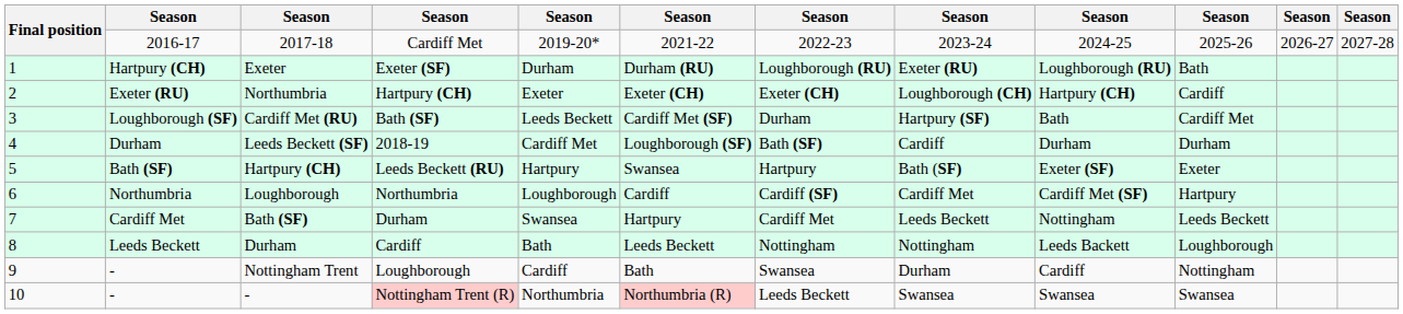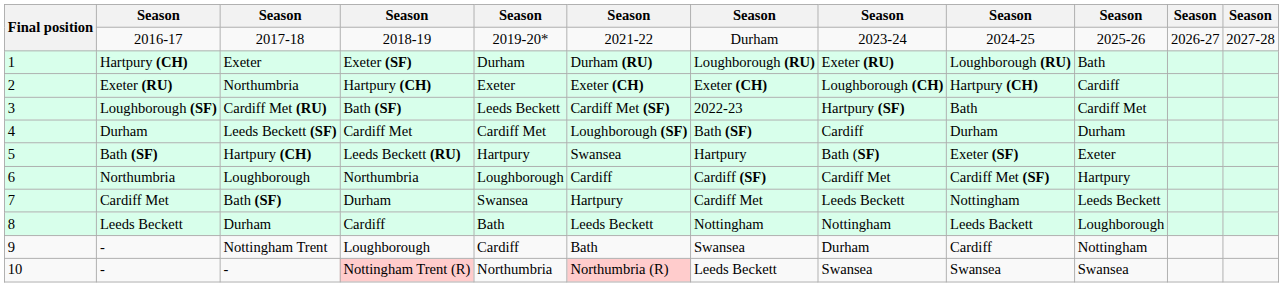2017-18 | column 4: Cardiff Met -> 2018-19
2017-18 | column 7: 2022-23 -> Durham
Cardiff Met (RU) | column 7: Durham -> 2022-23
Leeds Beckett (SF) | column 4: 2018-19 -> Cardiff Met
